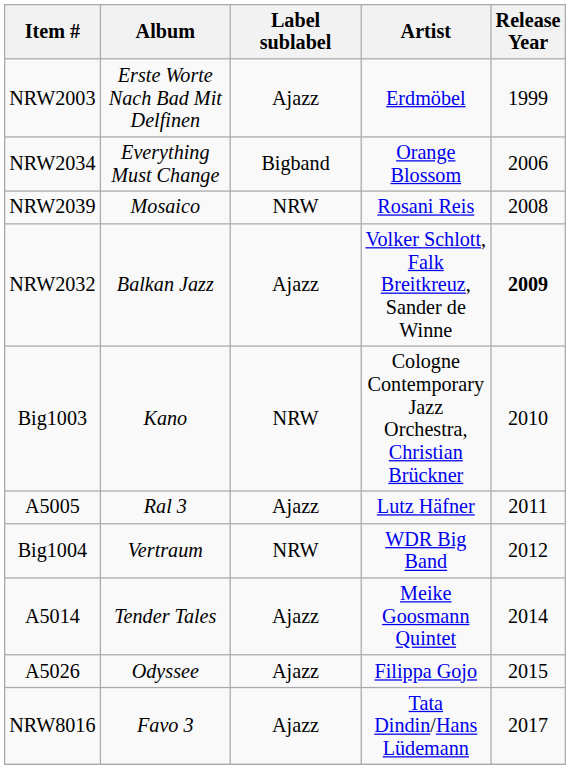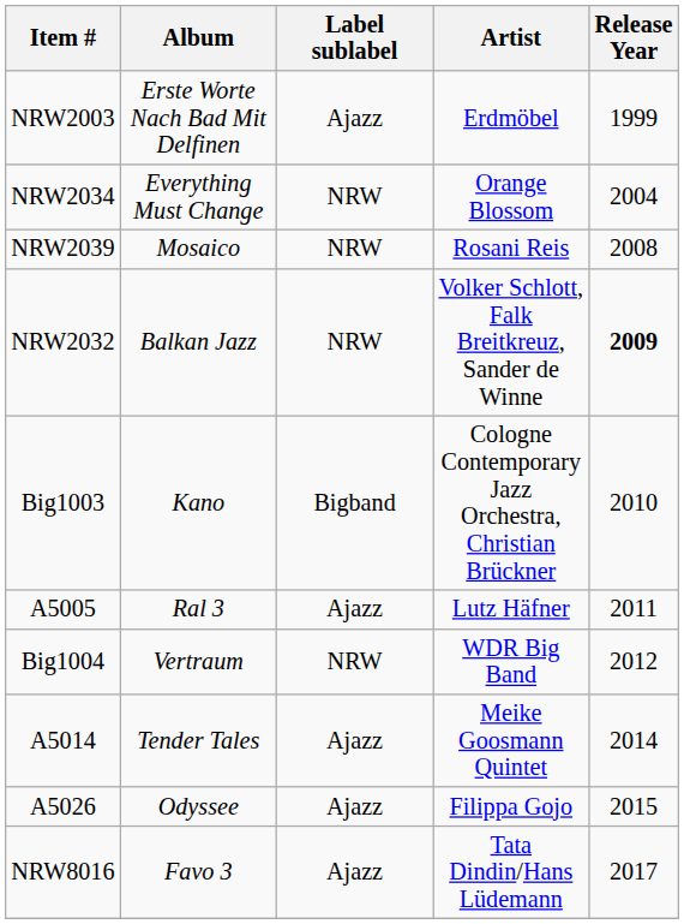NRW2034 | Label sublabel: Bigband -> NRW
NRW2034 | Release Year: 2006 -> 2004
NRW2032 | Label sublabel: Ajazz -> NRW
Big1003 | Label sublabel: NRW -> Bigband
